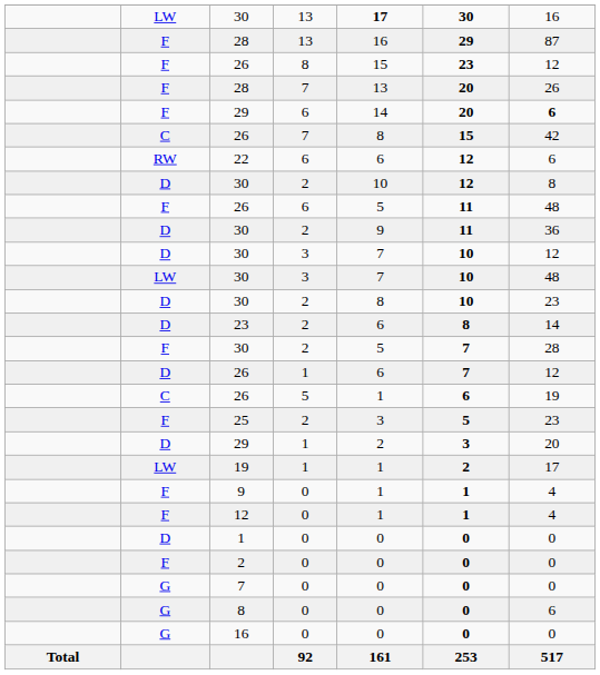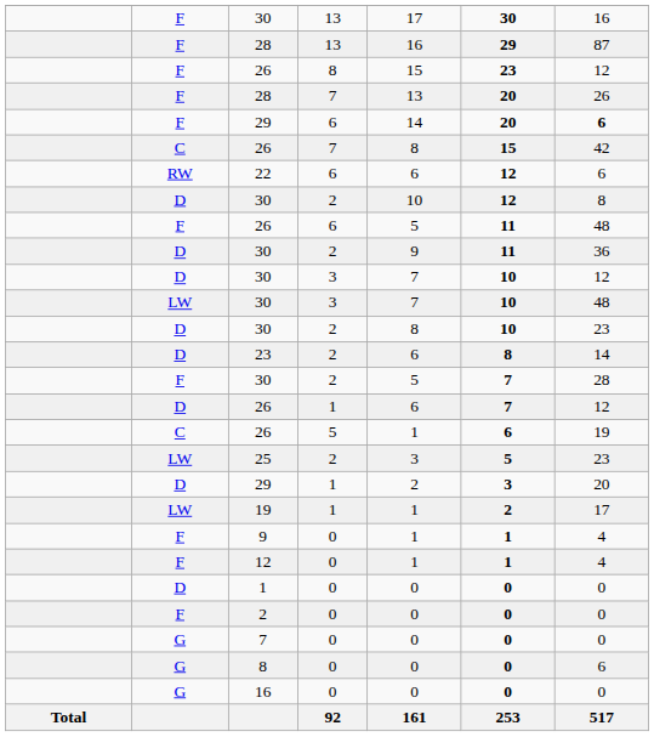30 / 13 | column 2: LW -> F
30 / 13 | column 5: bold -> normal
25 | column 2: F -> LW
